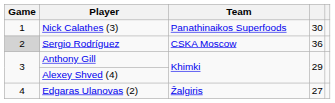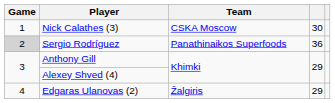Nick Calathes (3) | Team: Panathinaikos Superfoods -> CSKA Moscow
Sergio Rodríguez | Team: CSKA Moscow -> Panathinaikos Superfoods
Edgaras Ulanovas (2) | column 4: 27 -> 29
